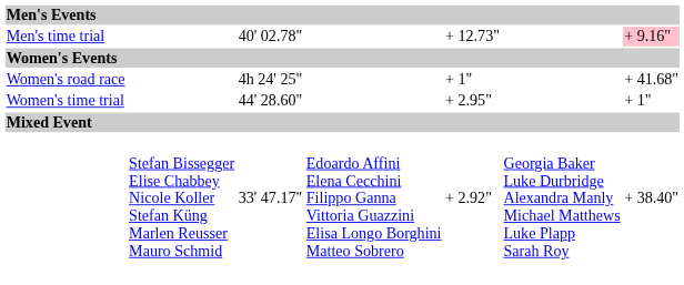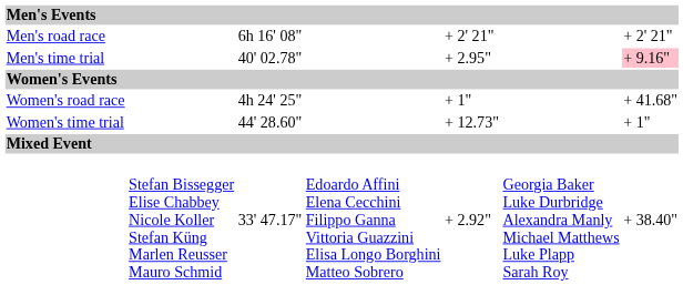+ row: Men's road race | 6h 16' 08" | + 2' 21" | + 2' 21"
40' 02.78" | column 5: + 12.73" -> + 2.95"
44' 28.60" | column 5: + 2.95" -> + 12.73"
